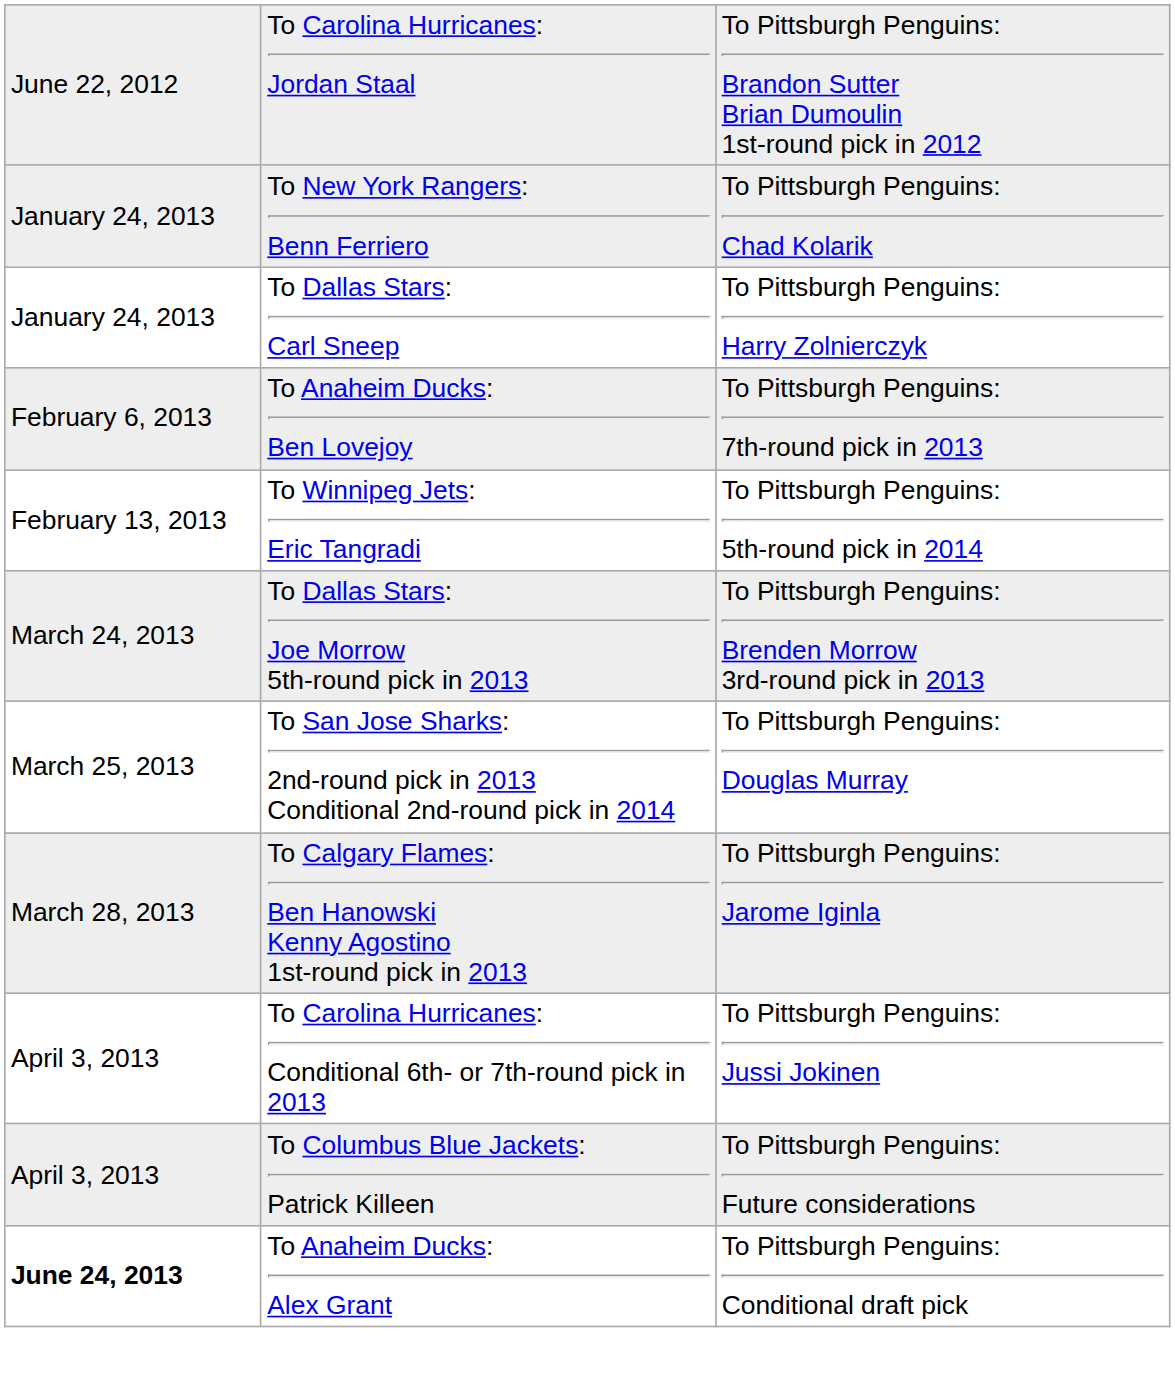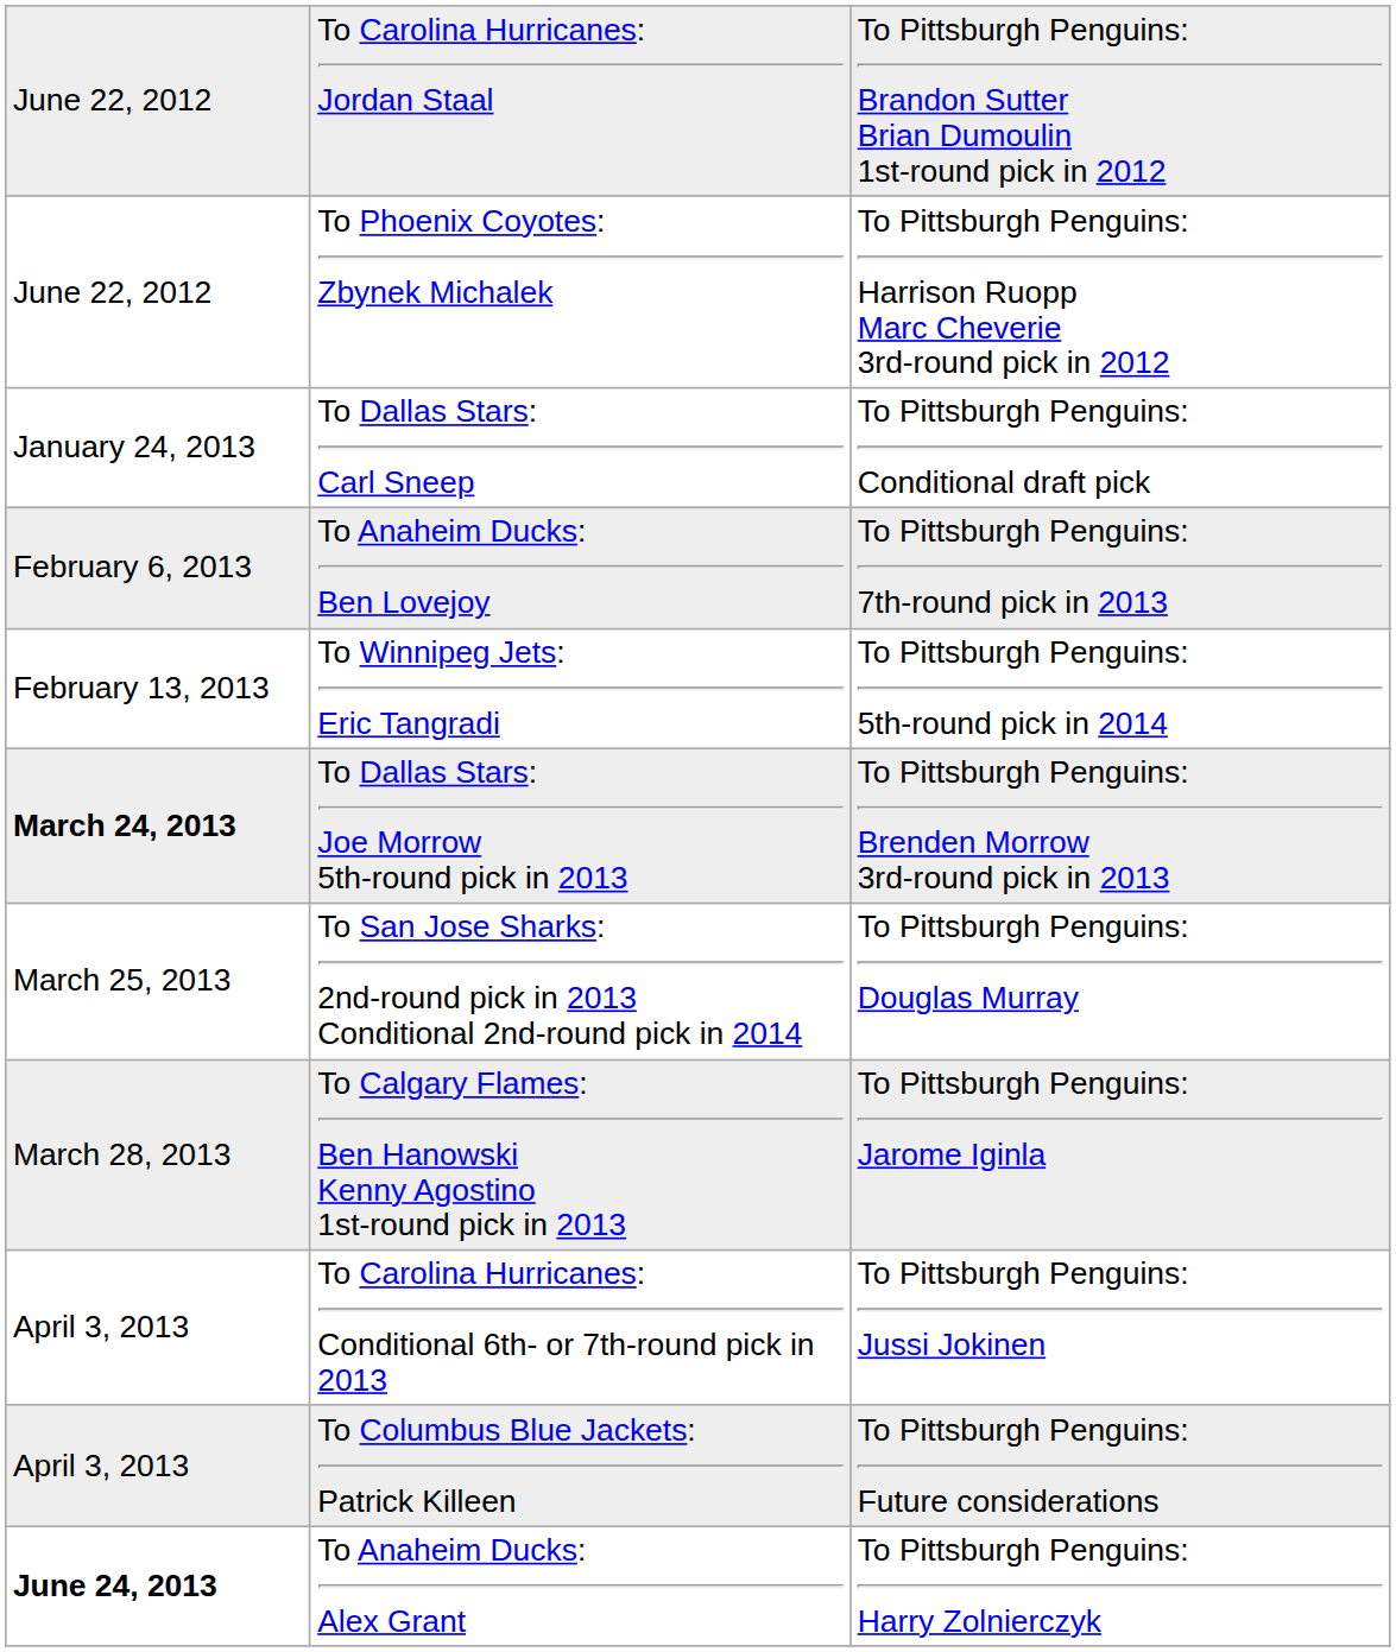+ row: June 22, 2012 | To Phoenix Coyotes: Zbynek Michalek | To Pittsburgh Penguins: Harrison Ruopp Marc Cheverie 3rd-round pick in 2012
- row: January 24, 2013 | To New York Rangers: Benn Ferriero | To Pittsburgh Penguins: Chad Kolarik
To Dallas Stars: Carl Sneep | column 3: To Pittsburgh Penguins: Harry Zolnierczyk -> To Pittsburgh Penguins: Conditional draft pick
To Dallas Stars: Joe Morrow 5th-round pick in 2013 | column 1: normal -> bold
To Anaheim Ducks: Alex Grant | column 3: To Pittsburgh Penguins: Conditional draft pick -> To Pittsburgh Penguins: Harry Zolnierczyk
